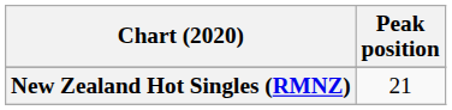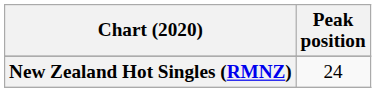New Zealand Hot Singles (RMNZ) | Peak position: 21 -> 24
